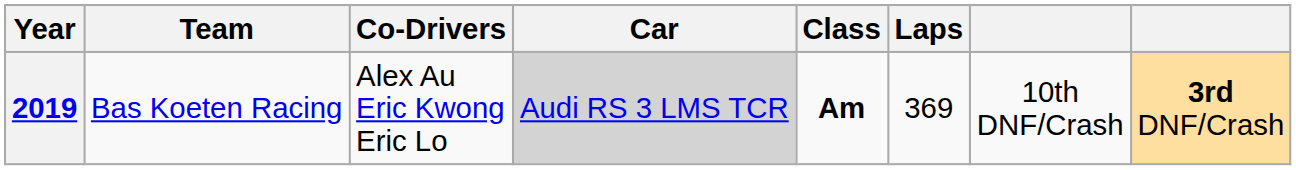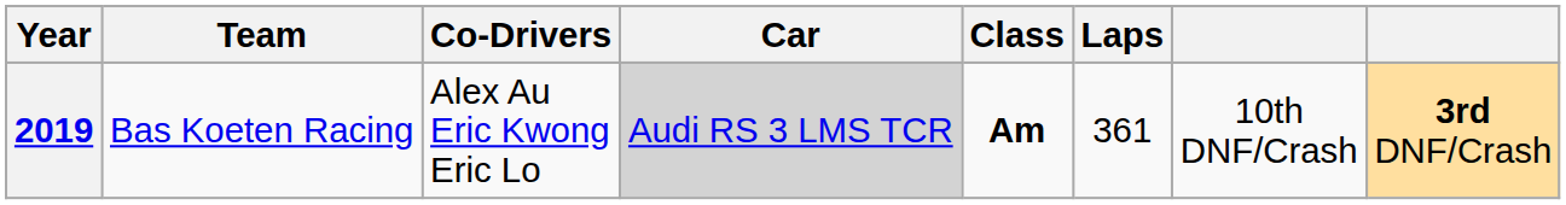2019 | Laps: 369 -> 361
